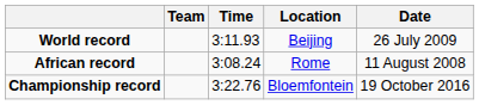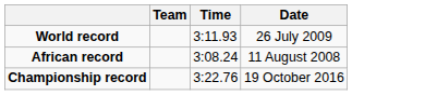- column: Location | Beijing | Rome | Bloemfontein
